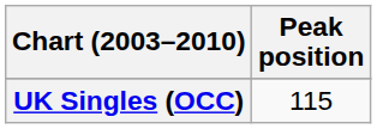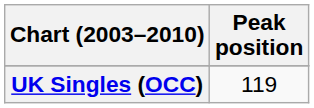UK Singles (OCC) | Peak position: 115 -> 119
